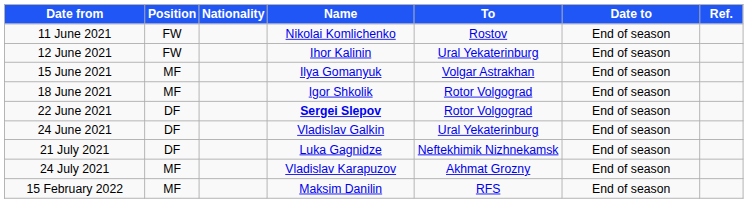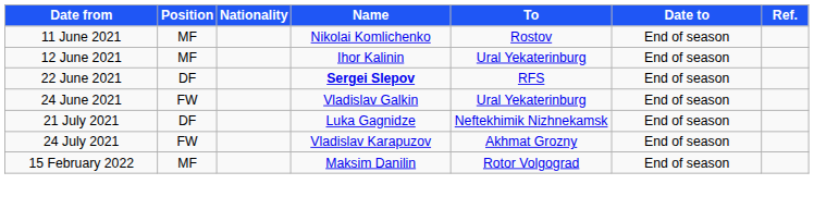11 June 2021 | Position: FW -> MF
12 June 2021 | Position: FW -> MF
- row: 15 June 2021 | MF | Ilya Gomanyuk | Volgar Astrakhan | End of season
- row: 18 June 2021 | MF | Igor Shkolik | Rotor Volgograd | End of season
22 June 2021 | To: Rotor Volgograd -> RFS
24 June 2021 | Position: DF -> FW
24 July 2021 | Position: MF -> FW
15 February 2022 | To: RFS -> Rotor Volgograd
